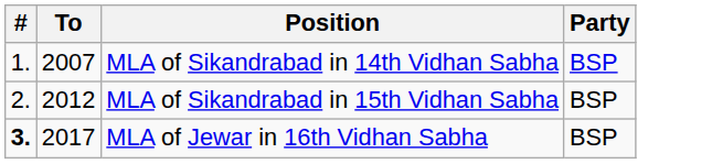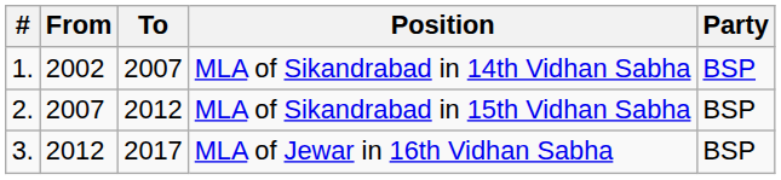+ column: From | 2002 | 2007 | 2012
MLA of Jewar in 16th Vidhan Sabha | #: bold -> normal
